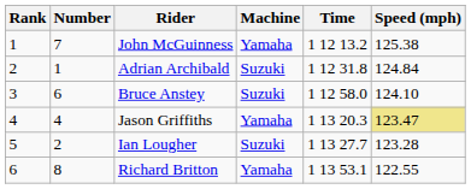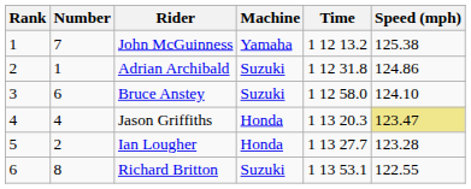Adrian Archibald | Speed (mph): 124.84 -> 124.86
Jason Griffiths | Machine: Yamaha -> Honda
Ian Lougher | Machine: Suzuki -> Honda
Richard Britton | Machine: Yamaha -> Suzuki
